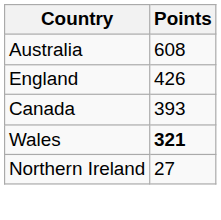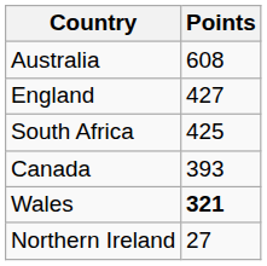England | Points: 426 -> 427
+ row: South Africa | 425
